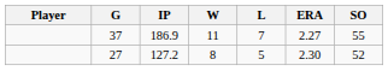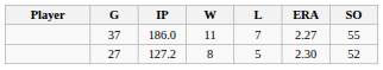37 | IP: 186.9 -> 186.0
